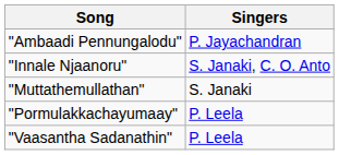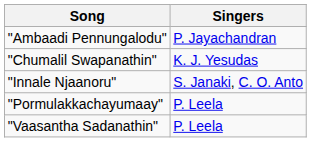+ row: "Chumalil Swapanathin" | K. J. Yesudas
- row: "Muttathemullathan" | S. Janaki
